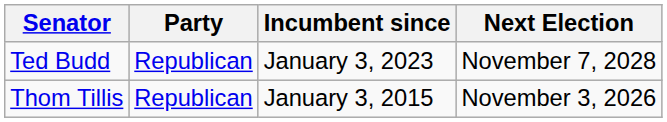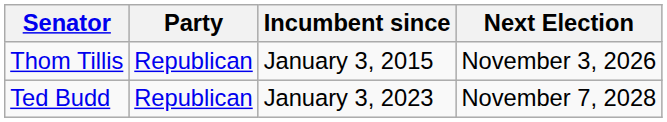rows swapped: Thom Tillis <-> Ted Budd
